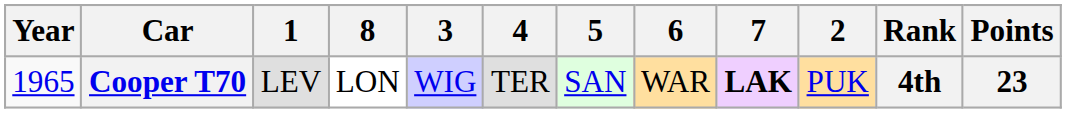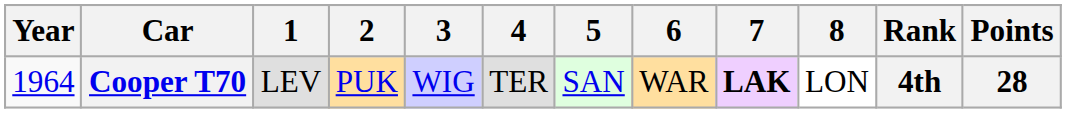columns swapped: 2 <-> 8
Cooper T70 | Year: 1965 -> 1964
Cooper T70 | Points: 23 -> 28
